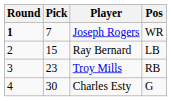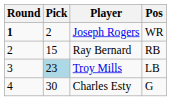Joseph Rogers | Pick: 7 -> 2
Ray Bernard | Pos: LB -> RB
Troy Mills | Pick: no background -> lightblue background
Troy Mills | Pos: RB -> LB
